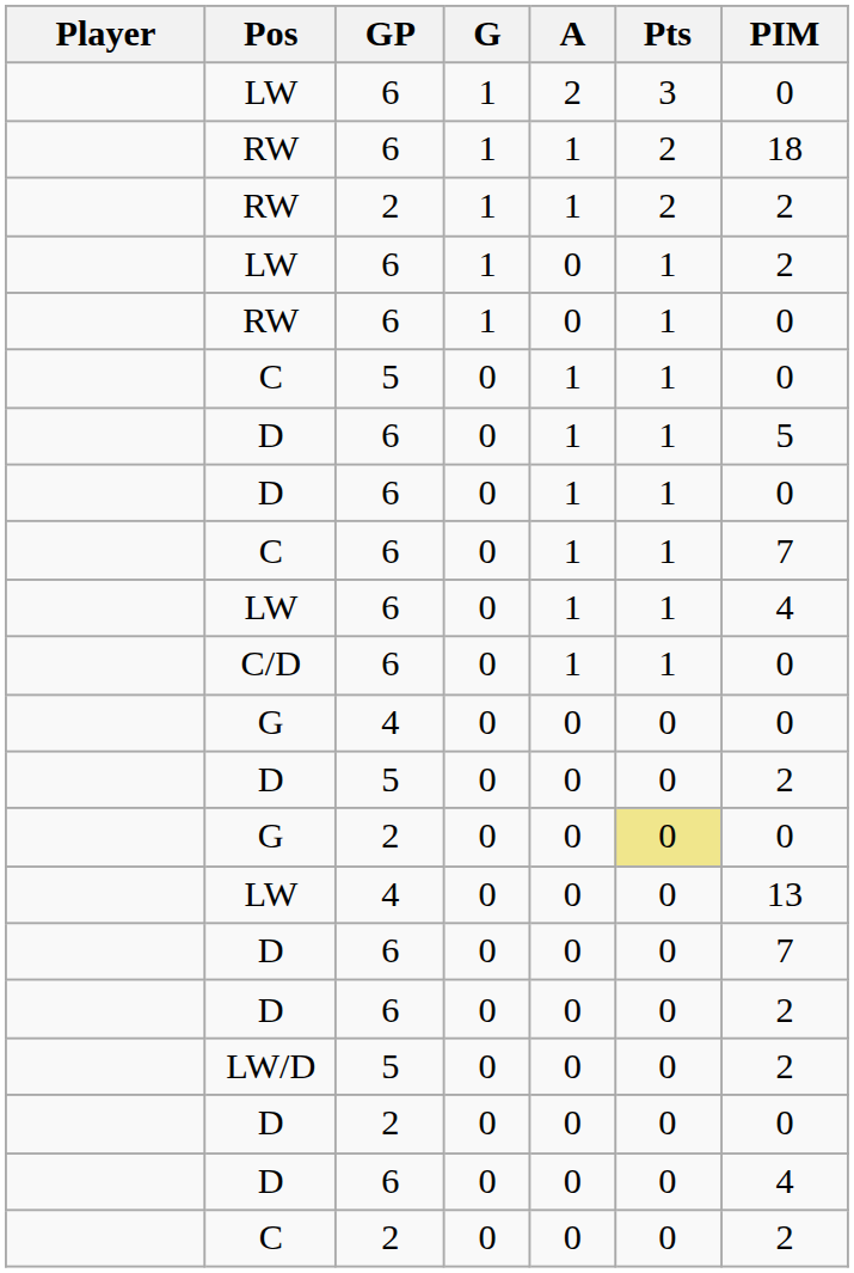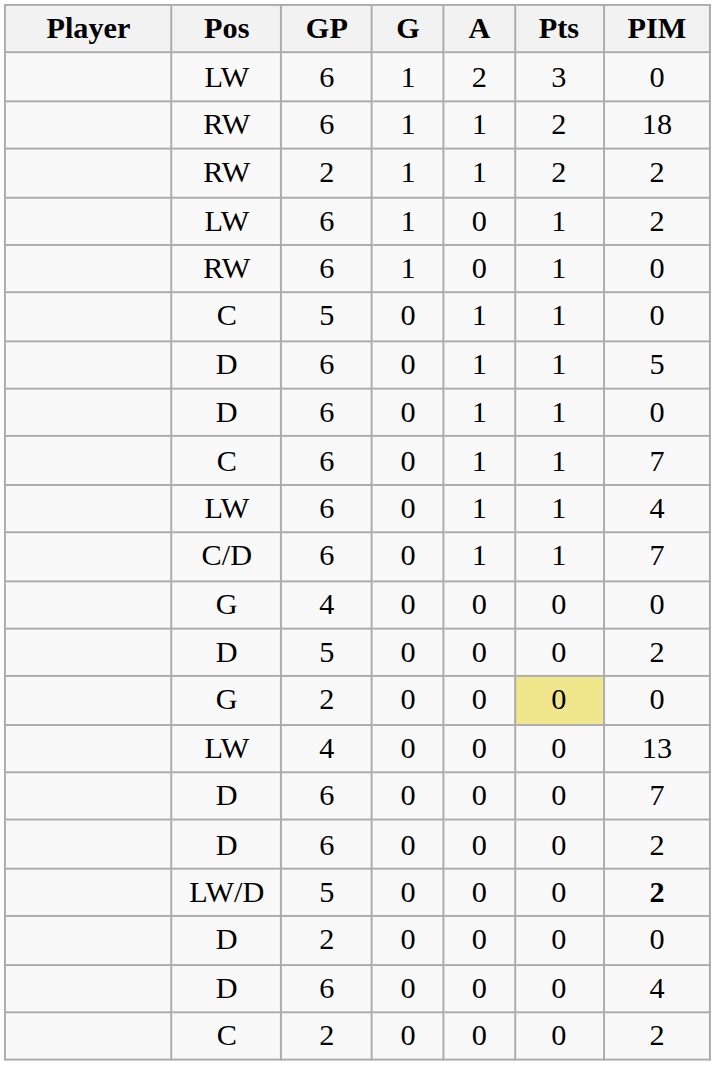C/D | PIM: 0 -> 7
LW/D | PIM: normal -> bold
